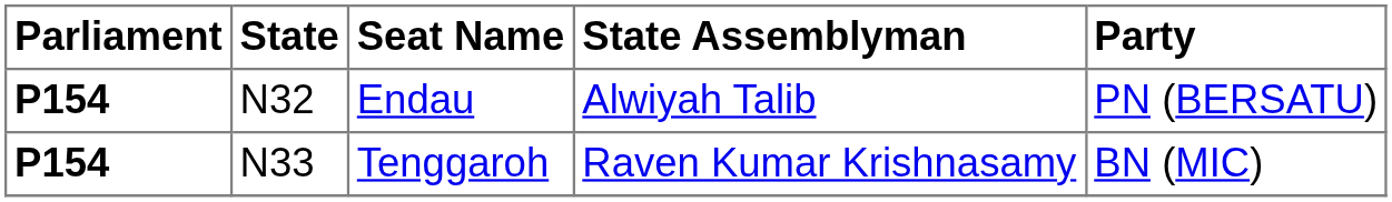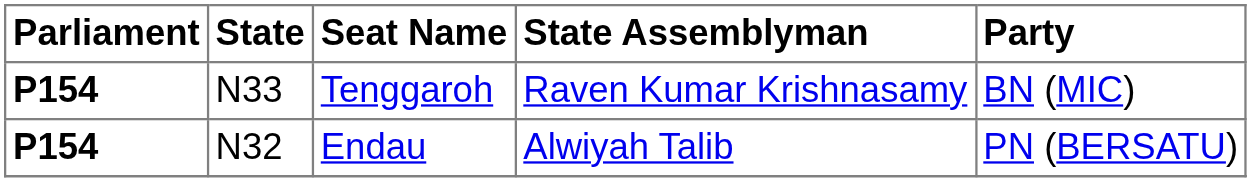rows swapped: Endau <-> Tenggaroh
